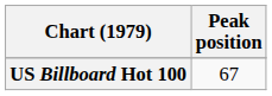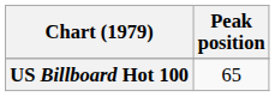US Billboard Hot 100 | Peak position: 67 -> 65
